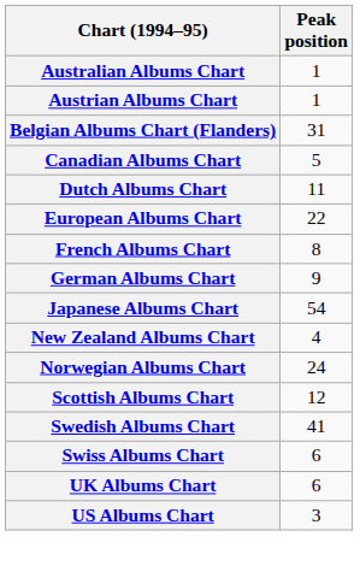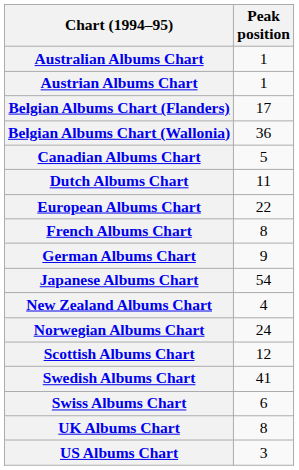Belgian Albums Chart (Flanders) | Peak position: 31 -> 17
+ row: Belgian Albums Chart (Wallonia) | 36
UK Albums Chart | Peak position: 6 -> 8
